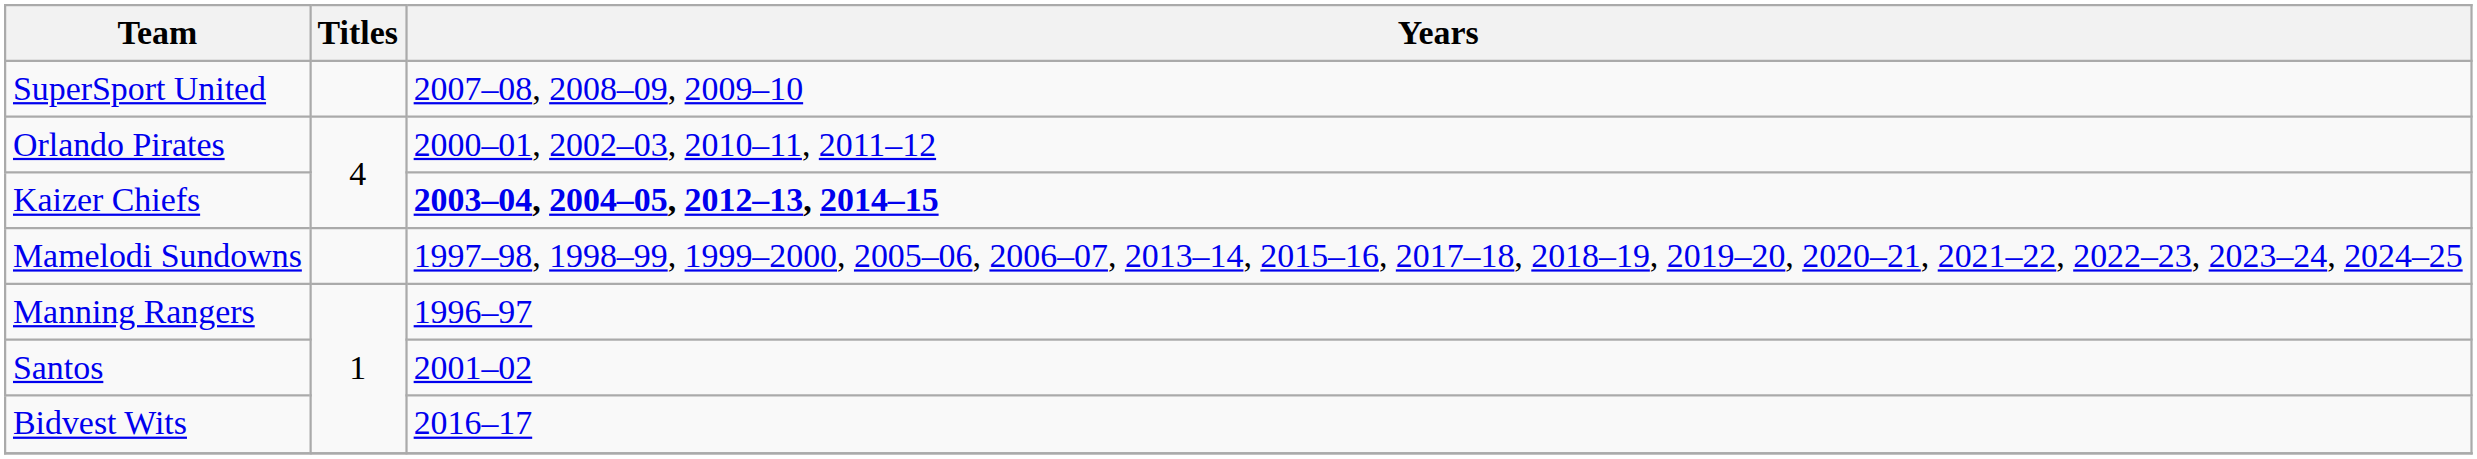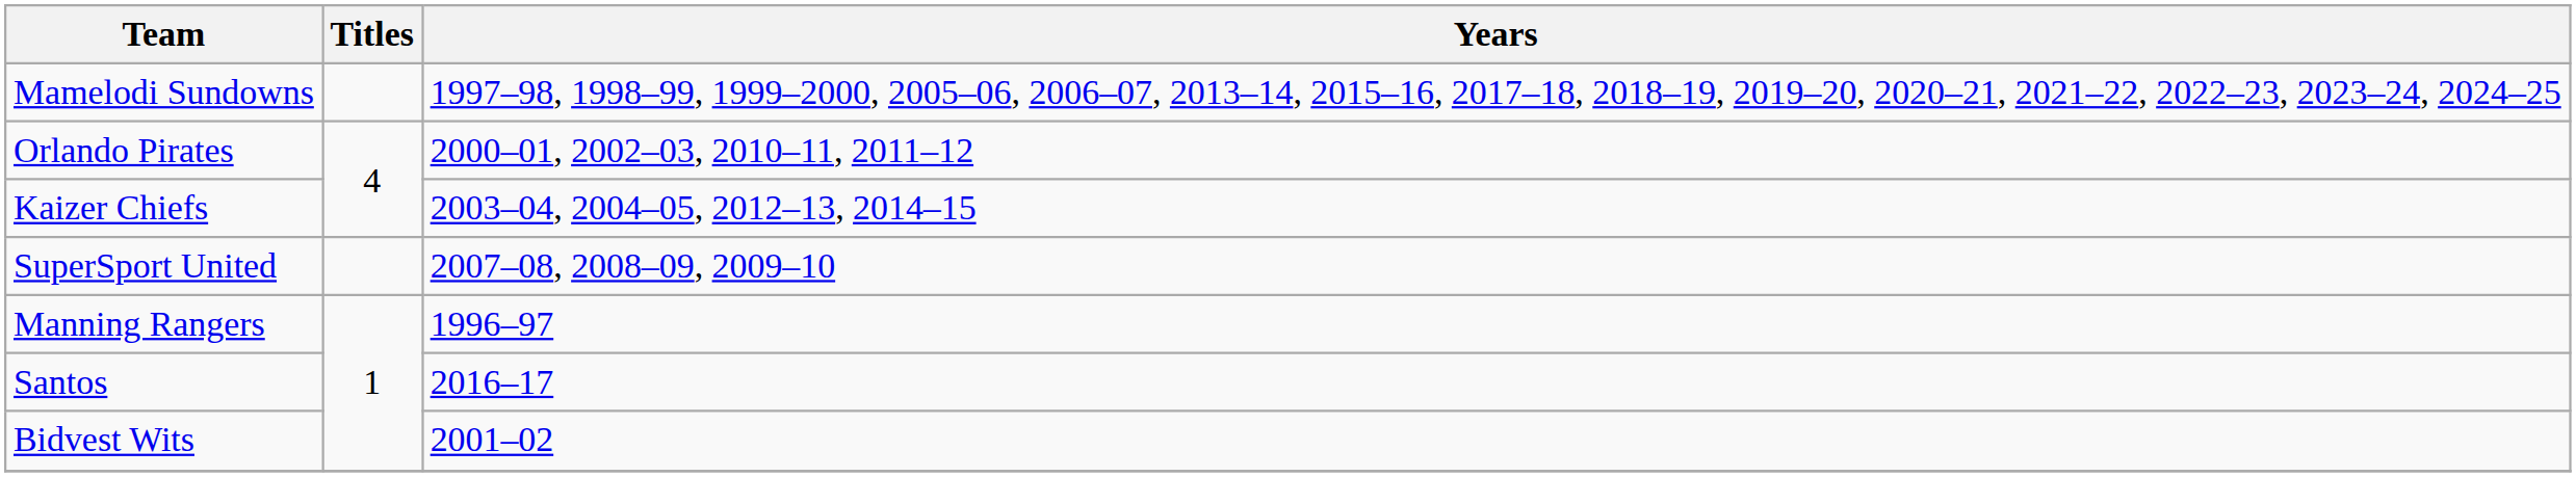rows swapped: Mamelodi Sundowns <-> SuperSport United
Kaizer Chiefs | Years: bold -> normal
Santos | Years: 2001–02 -> 2016–17
Bidvest Wits | Years: 2016–17 -> 2001–02
